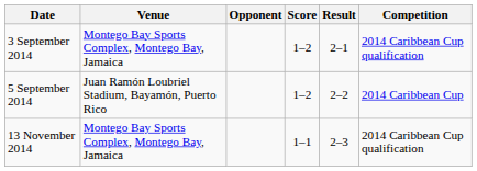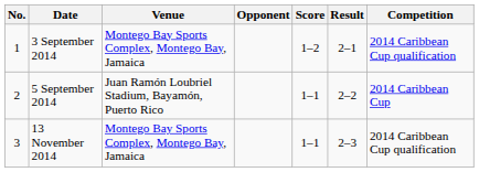+ column: No. | 1 | 2 | 3
5 September 2014 | Score: 1–2 -> 1–1
